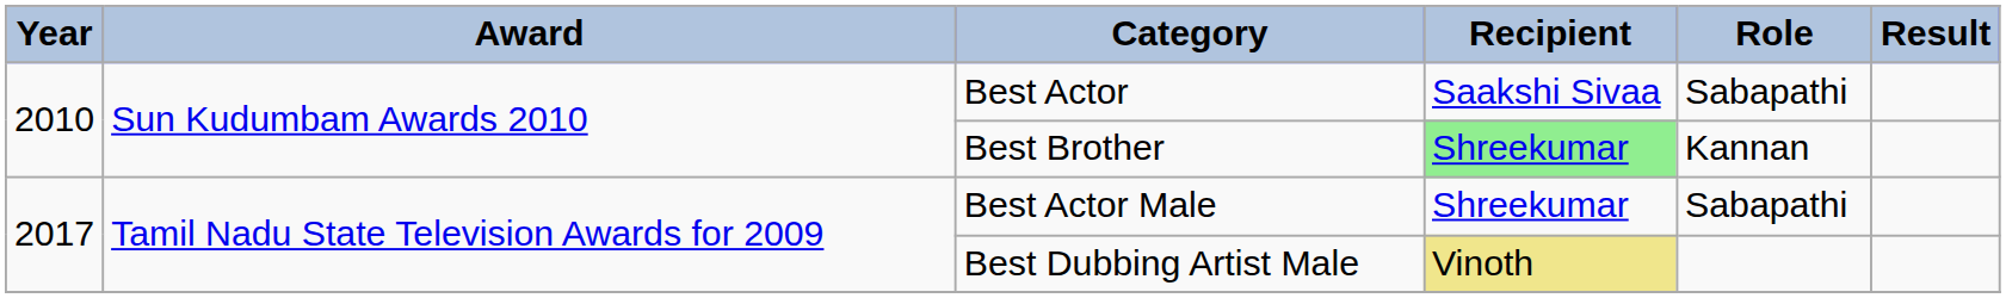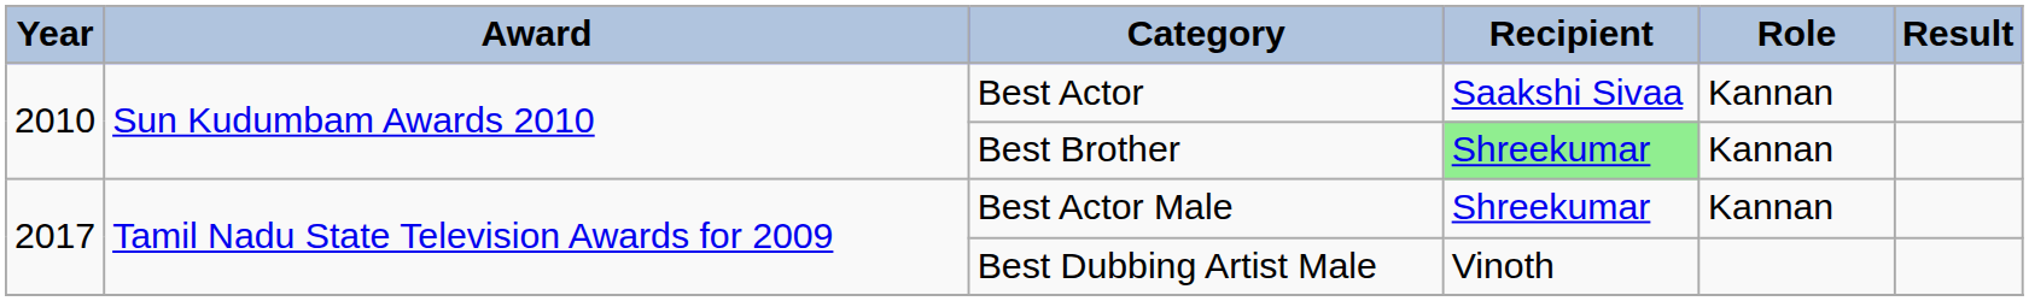Best Actor | Role: Sabapathi -> Kannan
Best Actor Male | Role: Sabapathi -> Kannan
Best Dubbing Artist Male | Recipient: khaki background -> no background
